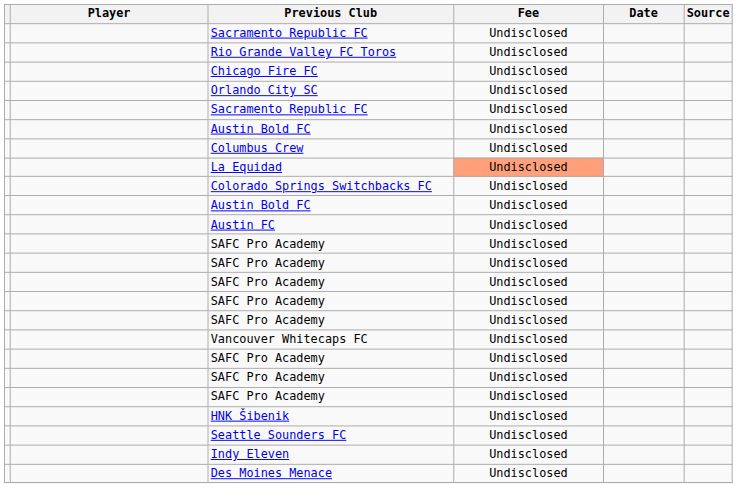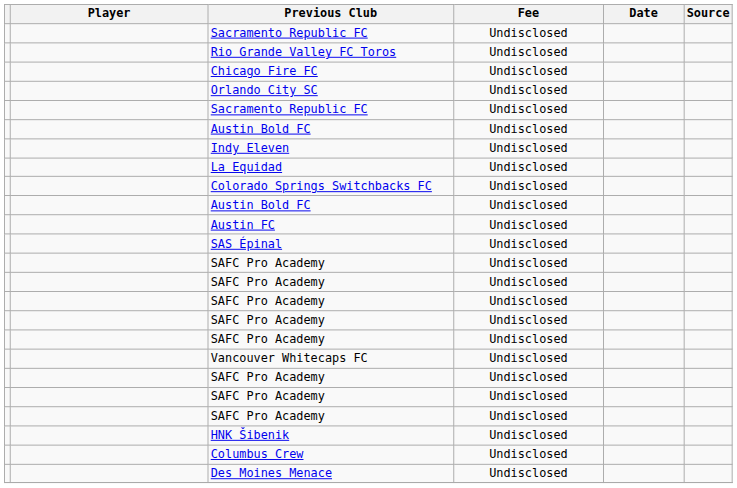rows swapped: Indy Eleven <-> Columbus Crew
La Equidad | Fee: lightsalmon background -> no background
+ row: SAS Épinal | Undisclosed
- row: Seattle Sounders FC | Undisclosed
